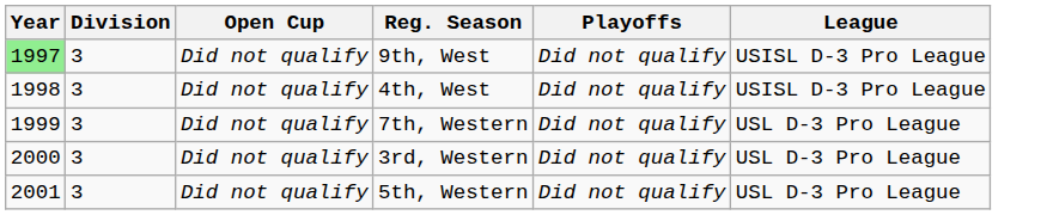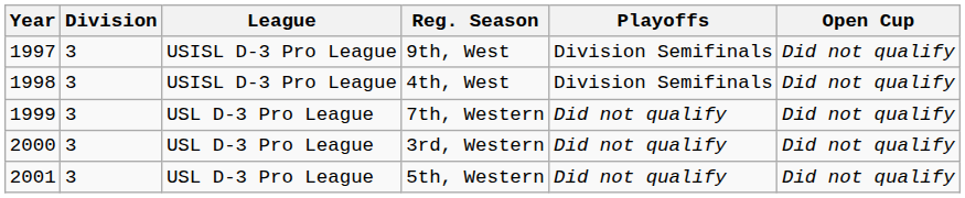columns swapped: League <-> Open Cup
9th, West | Year: lightgreen background -> no background
9th, West | Playoffs: Did not qualify -> Division Semifinals
4th, West | Playoffs: Did not qualify -> Division Semifinals
